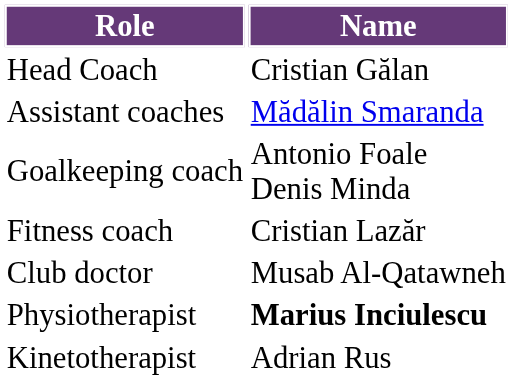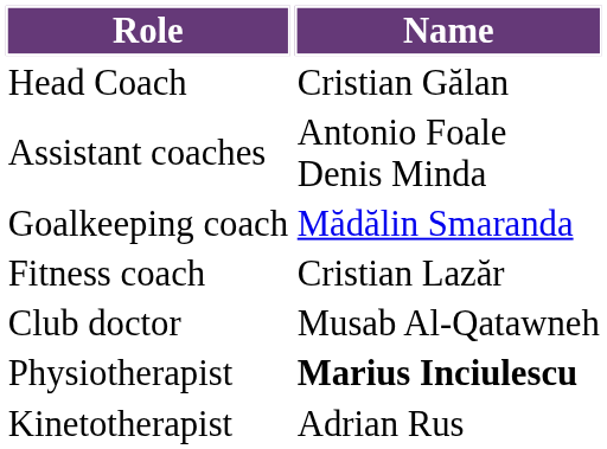Assistant coaches | Name: Mădălin Smaranda -> Antonio Foale Denis Minda
Goalkeeping coach | Name: Antonio Foale Denis Minda -> Mădălin Smaranda
